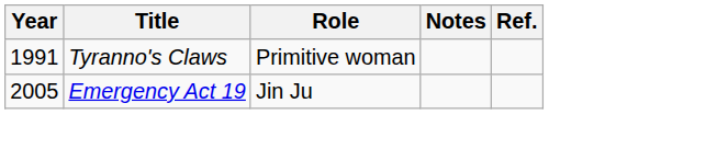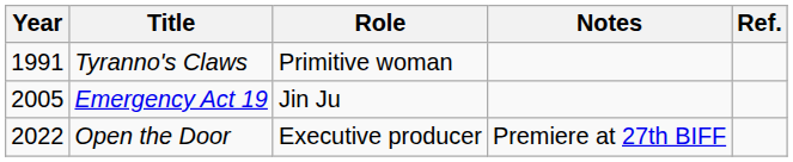+ row: 2022 | Open the Door | Executive producer | Premiere at 27th BIFF
